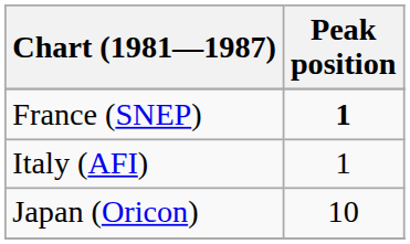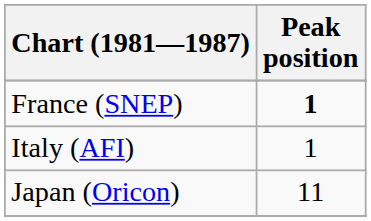Japan (Oricon) | Peak position: 10 -> 11
